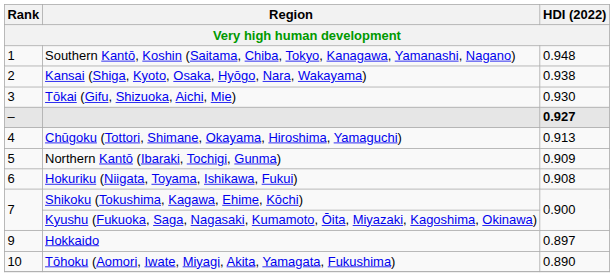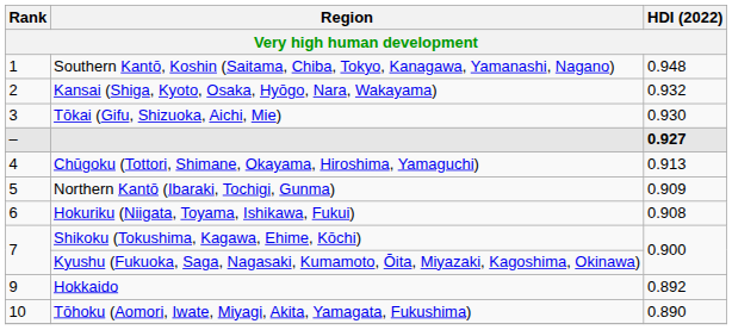Kansai (Shiga, Kyoto, Osaka, Hyōgo, Nara, Wakayama) | HDI (2022): 0.938 -> 0.932
Hokkaido | HDI (2022): 0.897 -> 0.892
